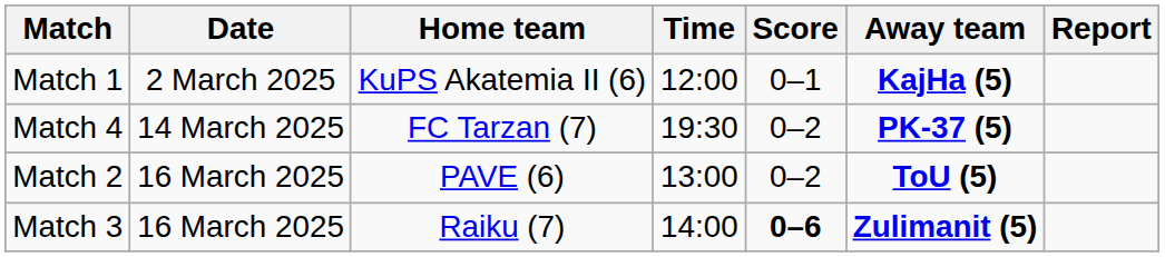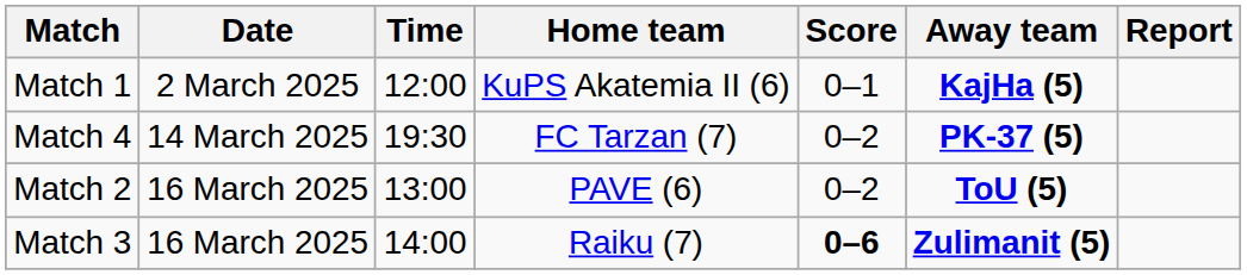columns swapped: Time <-> Home team
